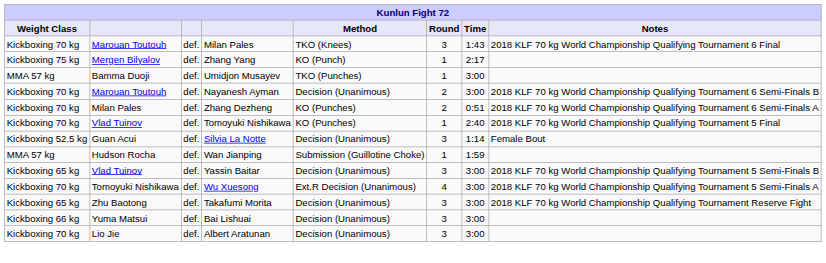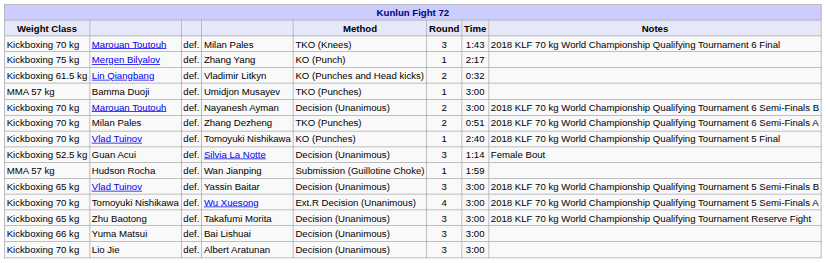+ row: Kickboxing 61.5 kg | Lin Qiangbang | def. | Vladimir Litkyn | KO (Punches and Head kicks) | 2 | 0:32
Zhang Dezheng | Method: KO (Punches) -> TKO (Punches)
